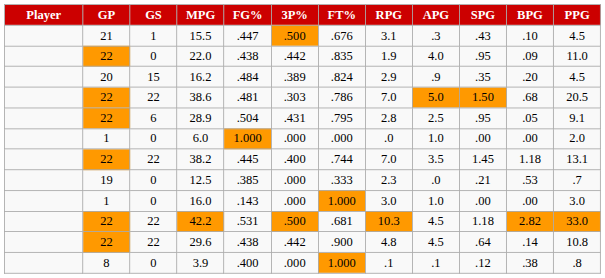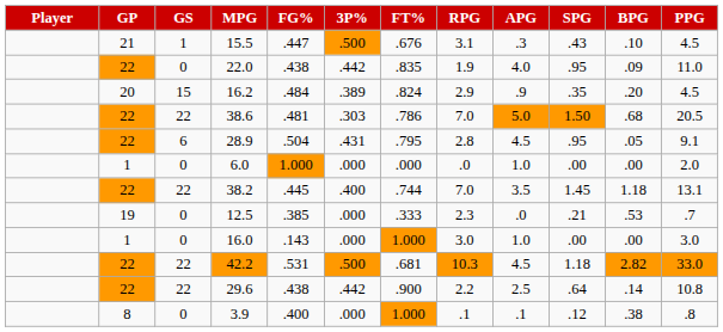28.9 | APG: 2.5 -> 4.5
29.6 | RPG: 4.8 -> 2.2
29.6 | APG: 4.5 -> 2.5
